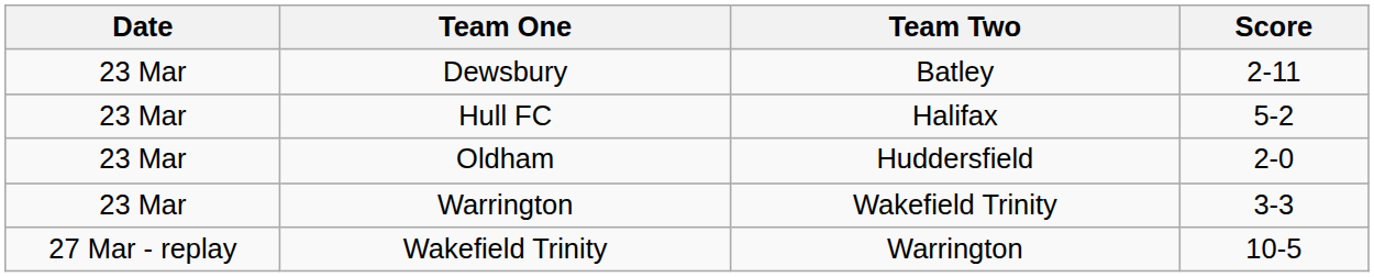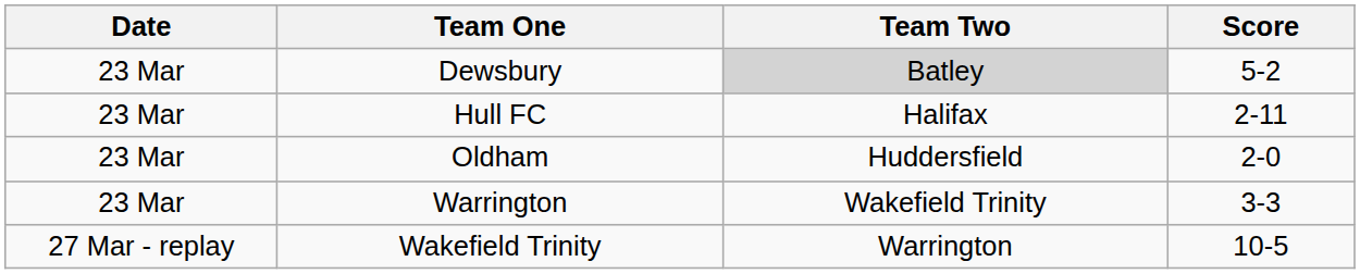Dewsbury | Team Two: no background -> lightgrey background
Dewsbury | Score: 2-11 -> 5-2
Hull FC | Score: 5-2 -> 2-11
